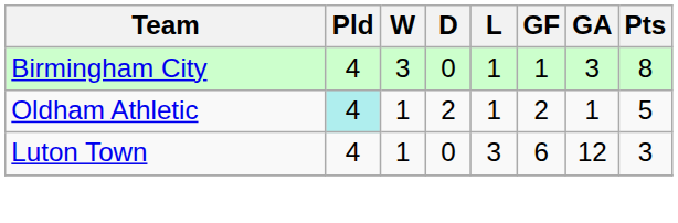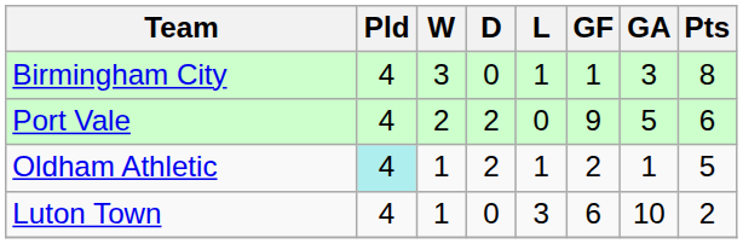+ row: Port Vale | 4 | 2 | 2 | 0 | 9 | 5 | 6
Luton Town | GA: 12 -> 10
Luton Town | Pts: 3 -> 2
